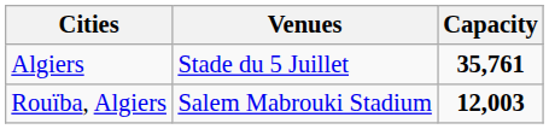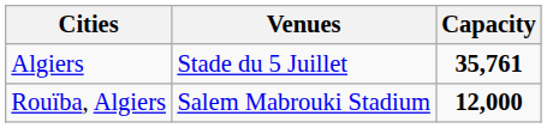Rouïba, Algiers | Capacity: 12,003 -> 12,000
